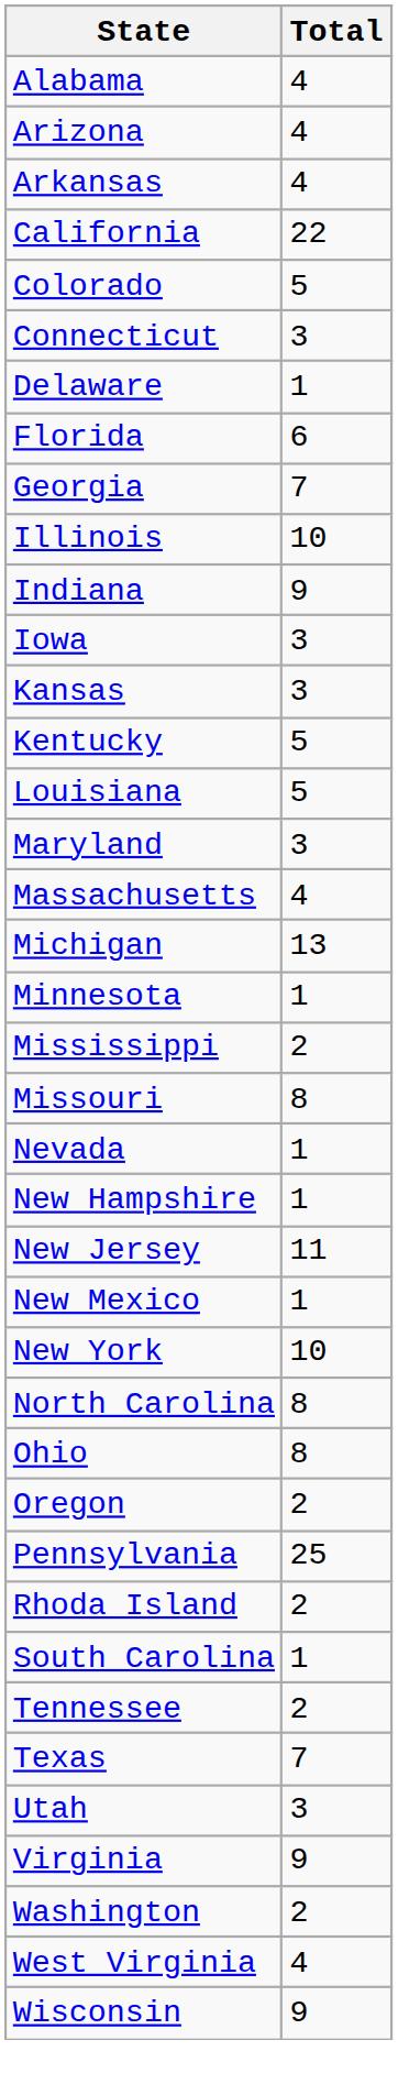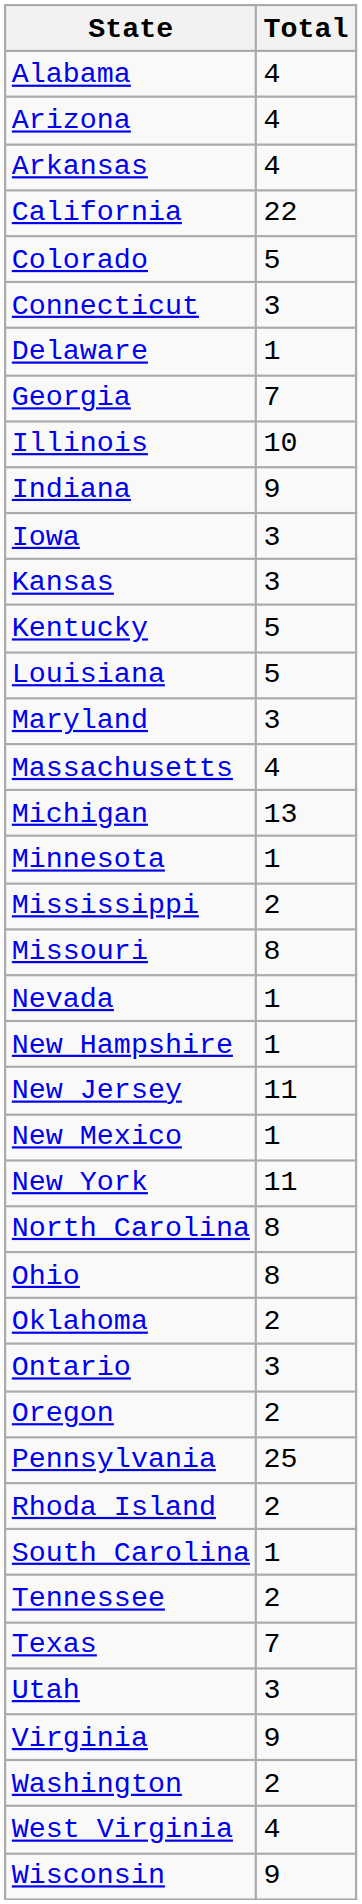- row: Florida | 6
New York | Total: 10 -> 11
+ row: Oklahoma | 2
+ row: Ontario | 3
